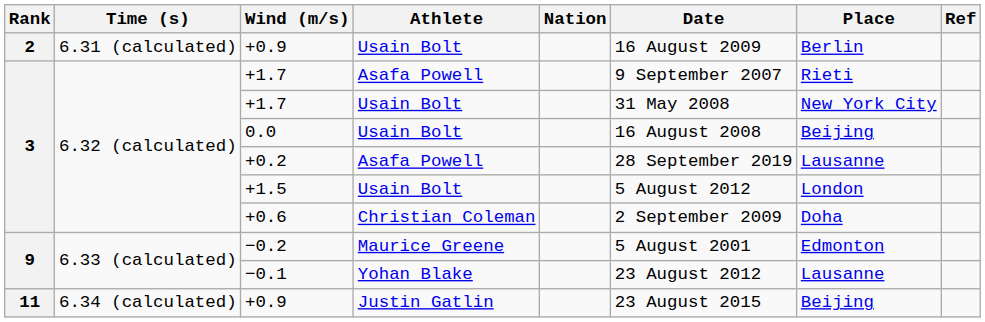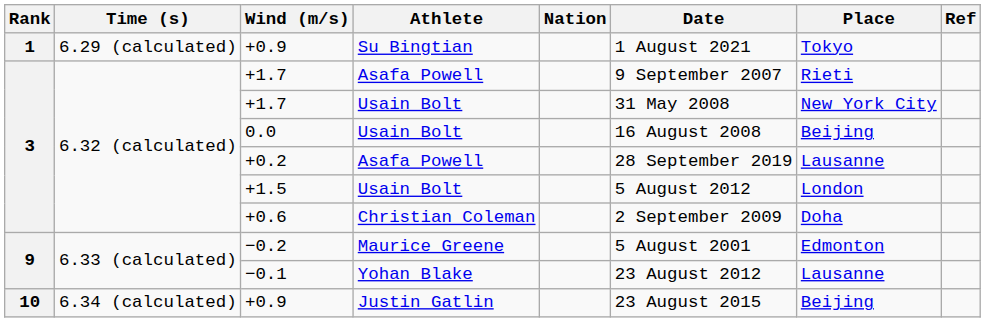+ row: 1 | 6.29 (calculated) | +0.9 | Su Bingtian | 1 August 2021 | Tokyo
- row: 2 | 6.31 (calculated) | +0.9 | Usain Bolt | 16 August 2009 | Berlin
+0.9 / Justin Gatlin | Rank: 11 -> 10
